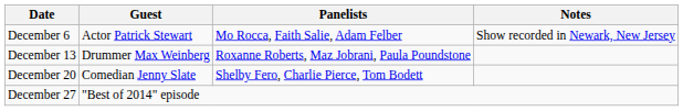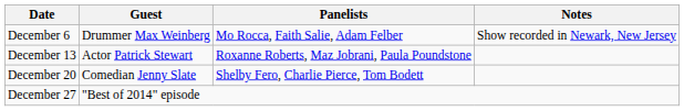December 6 | Guest: Actor Patrick Stewart -> Drummer Max Weinberg
December 13 | Guest: Drummer Max Weinberg -> Actor Patrick Stewart
